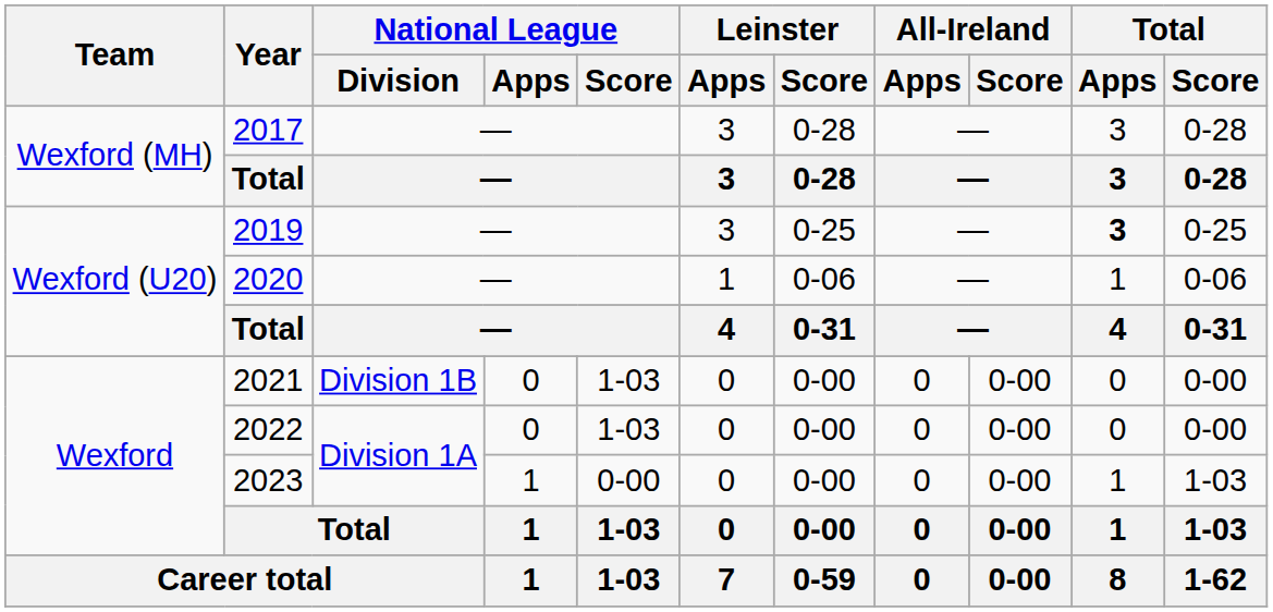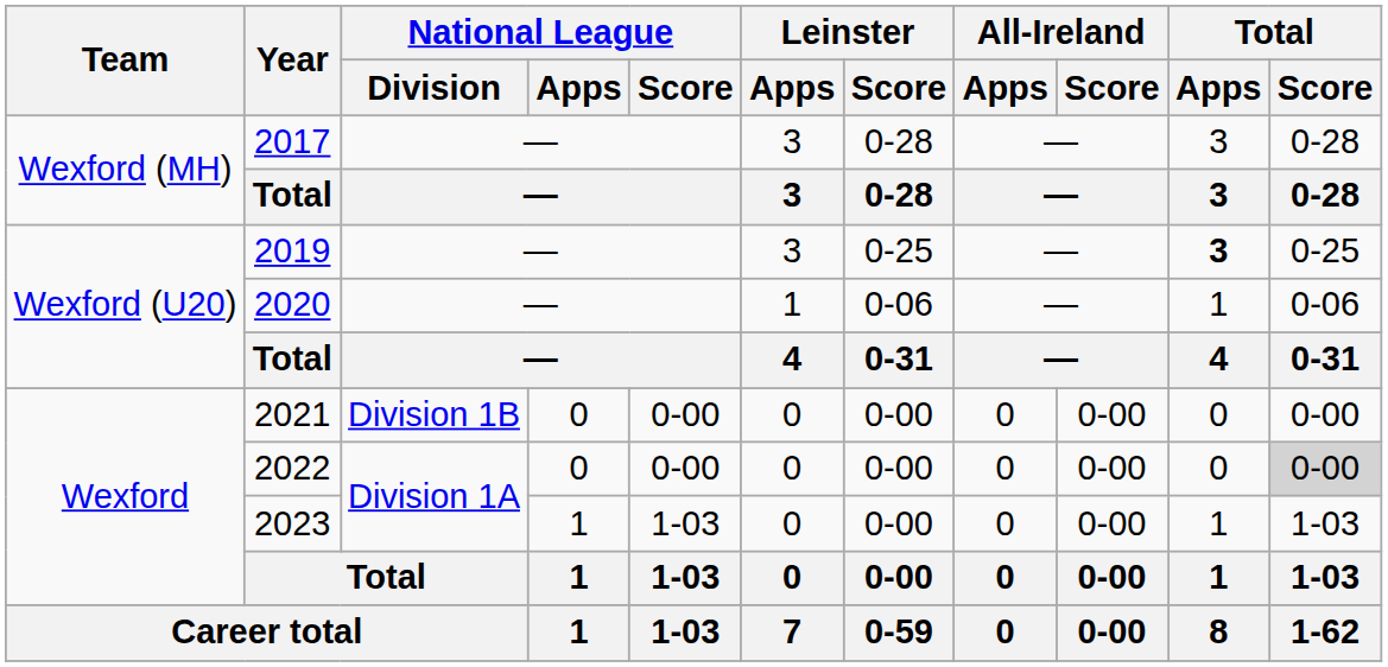2021 | National League / Score: 1-03 -> 0-00
2022 | National League / Score: 1-03 -> 0-00
2022 | Total / Score: no background -> lightgrey background
2023 | National League / Score: 0-00 -> 1-03
